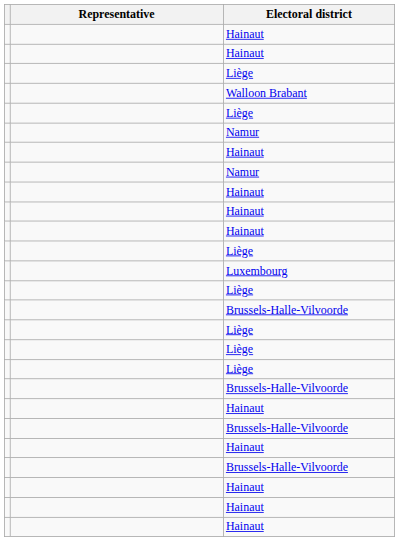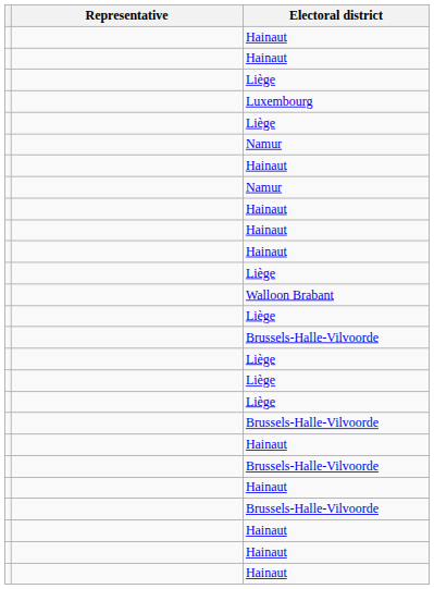rows swapped: Luxembourg <-> Walloon Brabant
